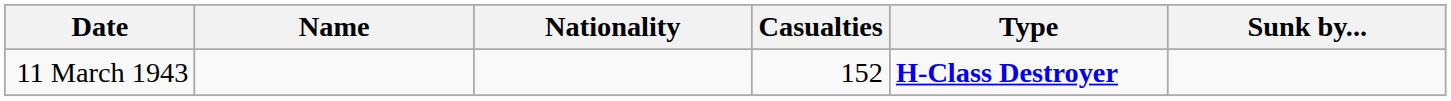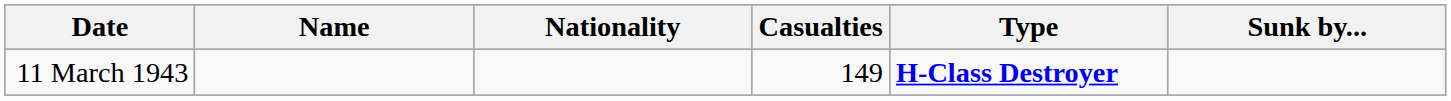11 March 1943 | Casualties: 152 -> 149
